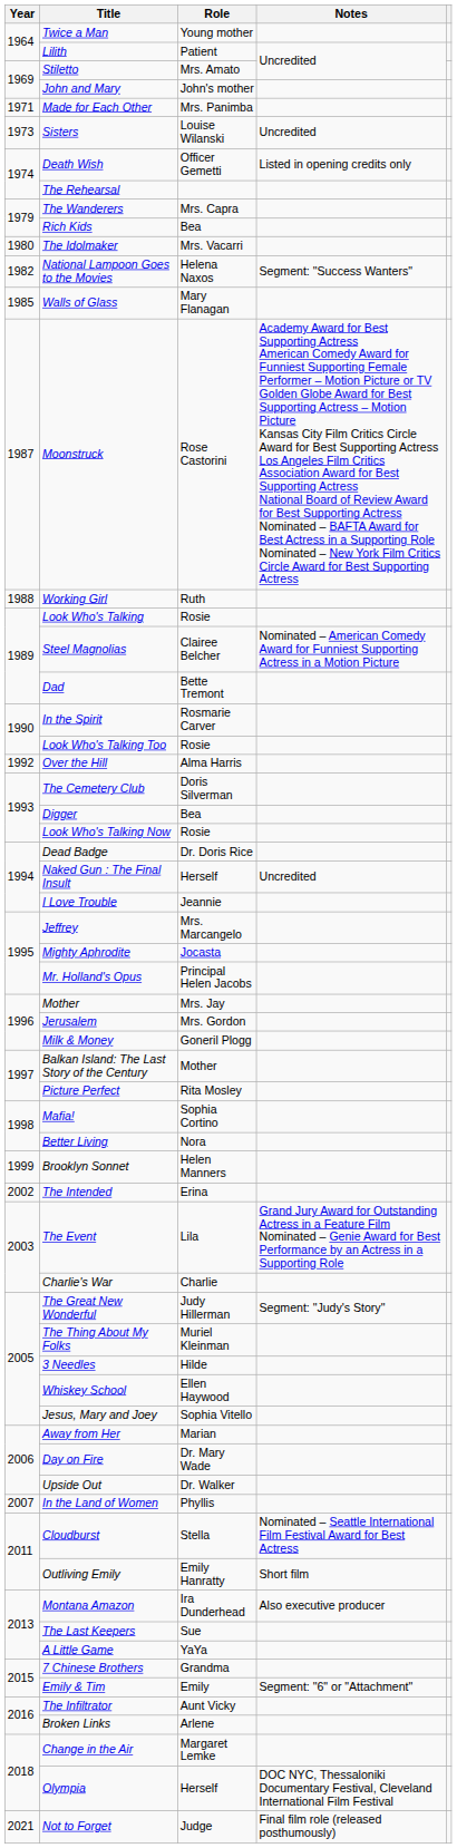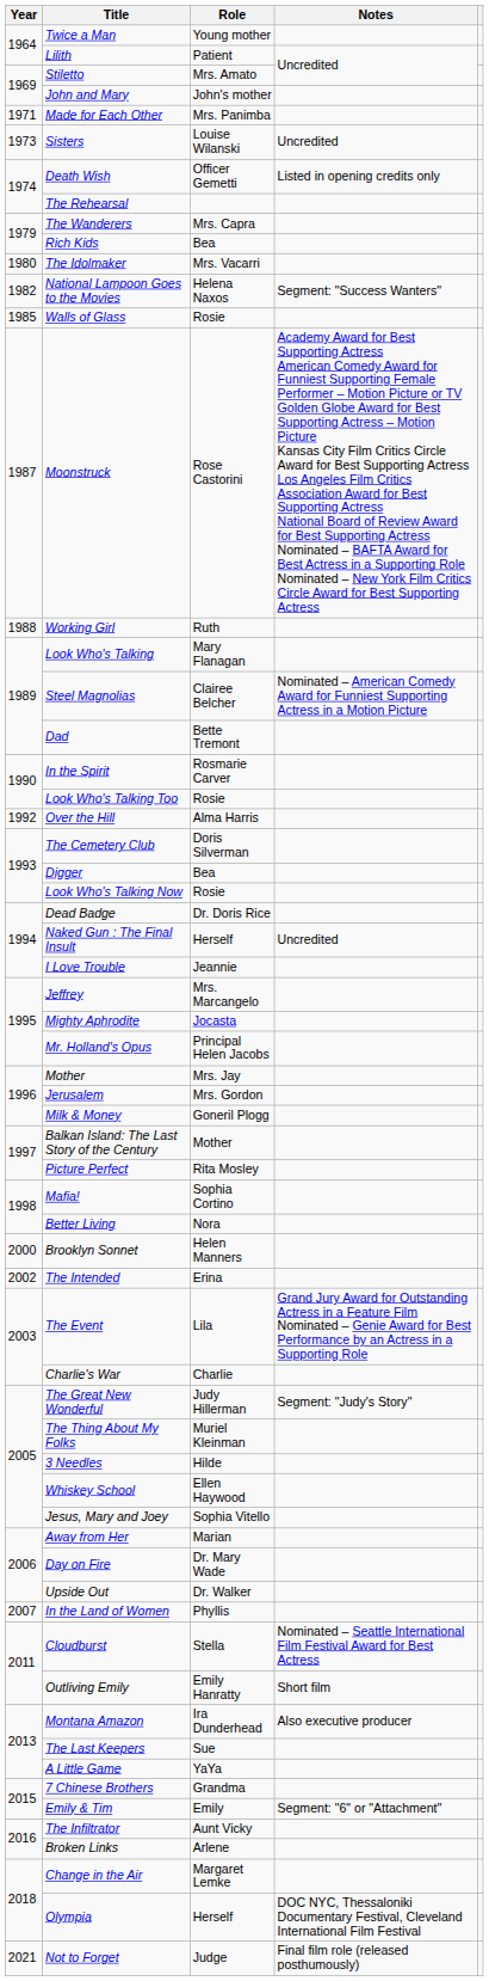Walls of Glass | Role: Mary Flanagan -> Rosie
Look Who's Talking | Role: Rosie -> Mary Flanagan
Brooklyn Sonnet | Year: 1999 -> 2000
